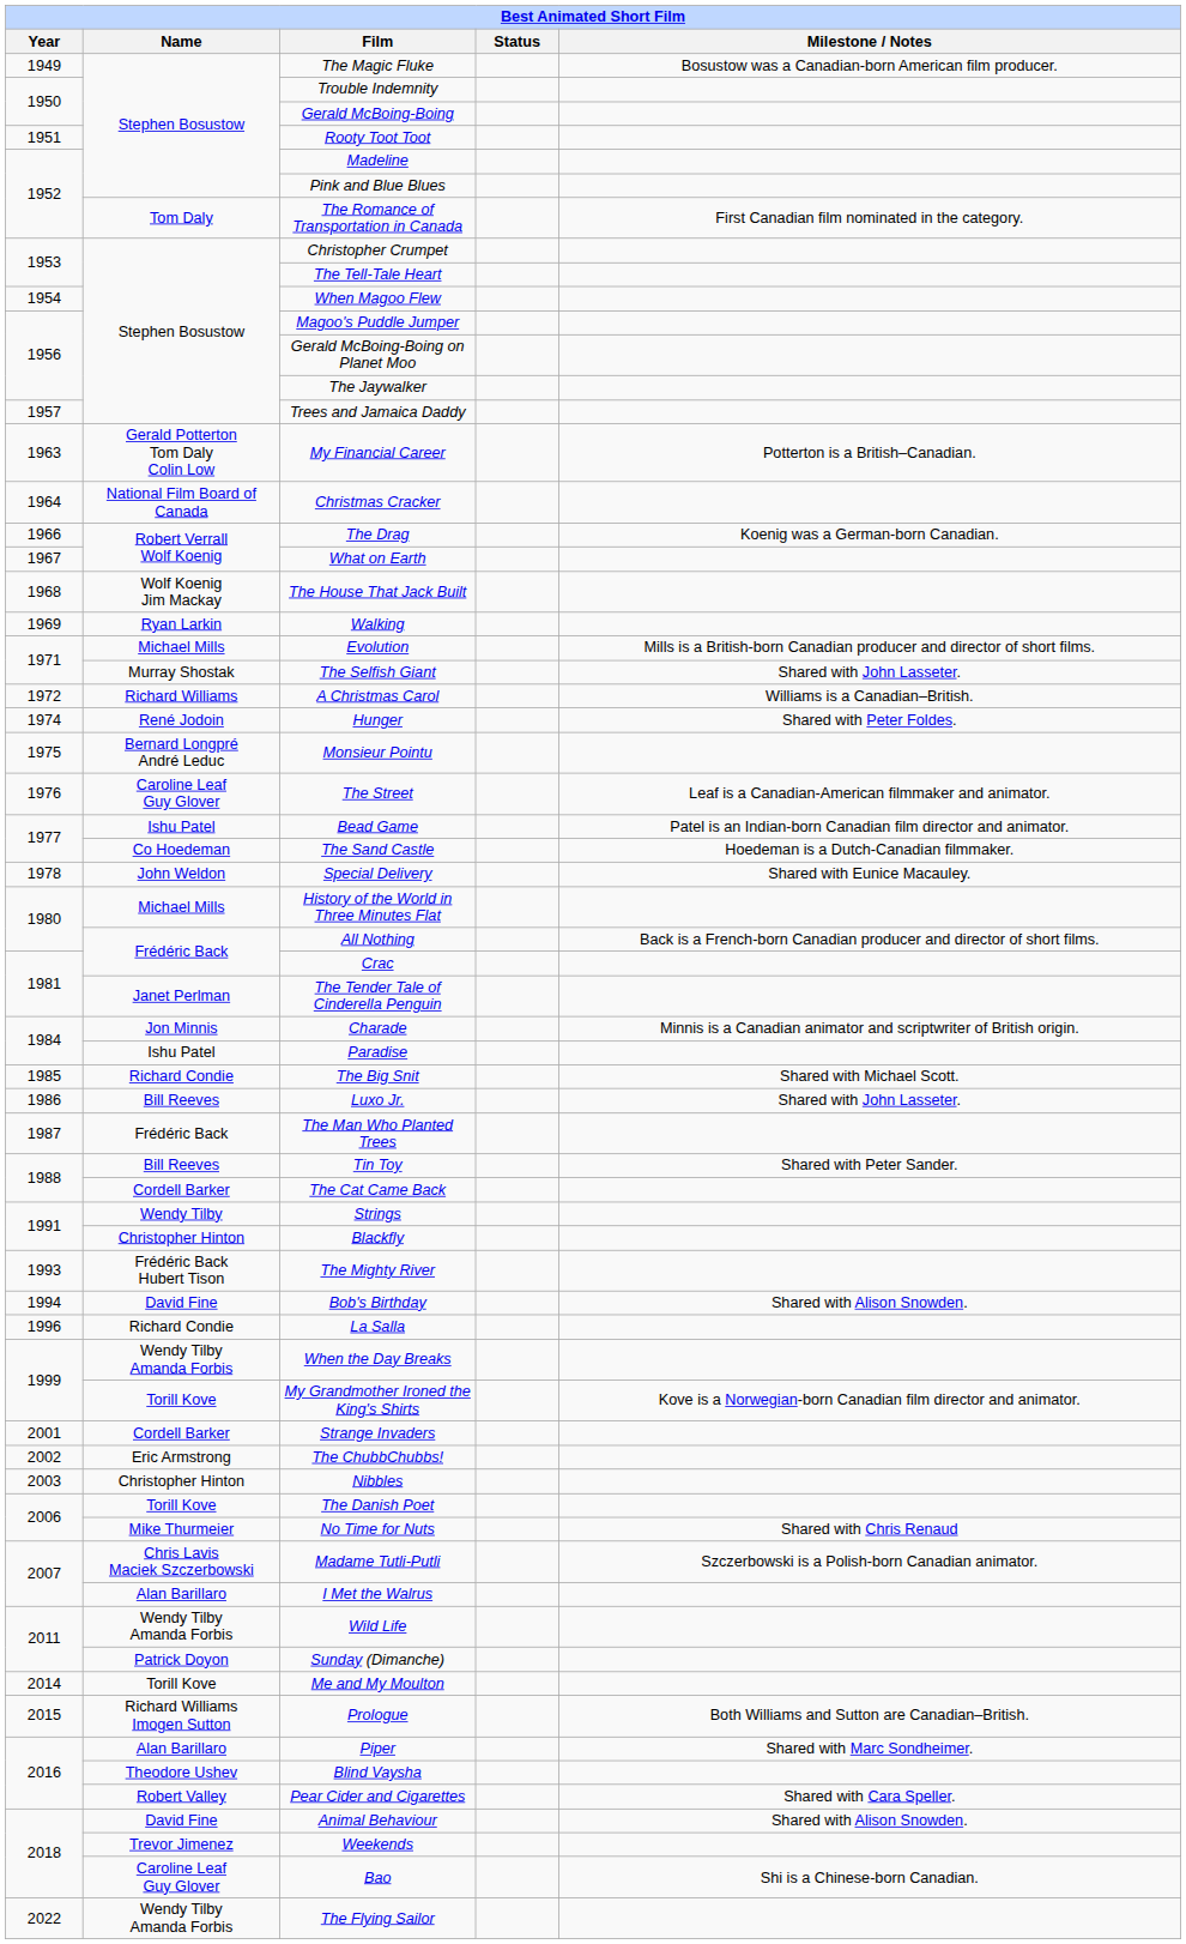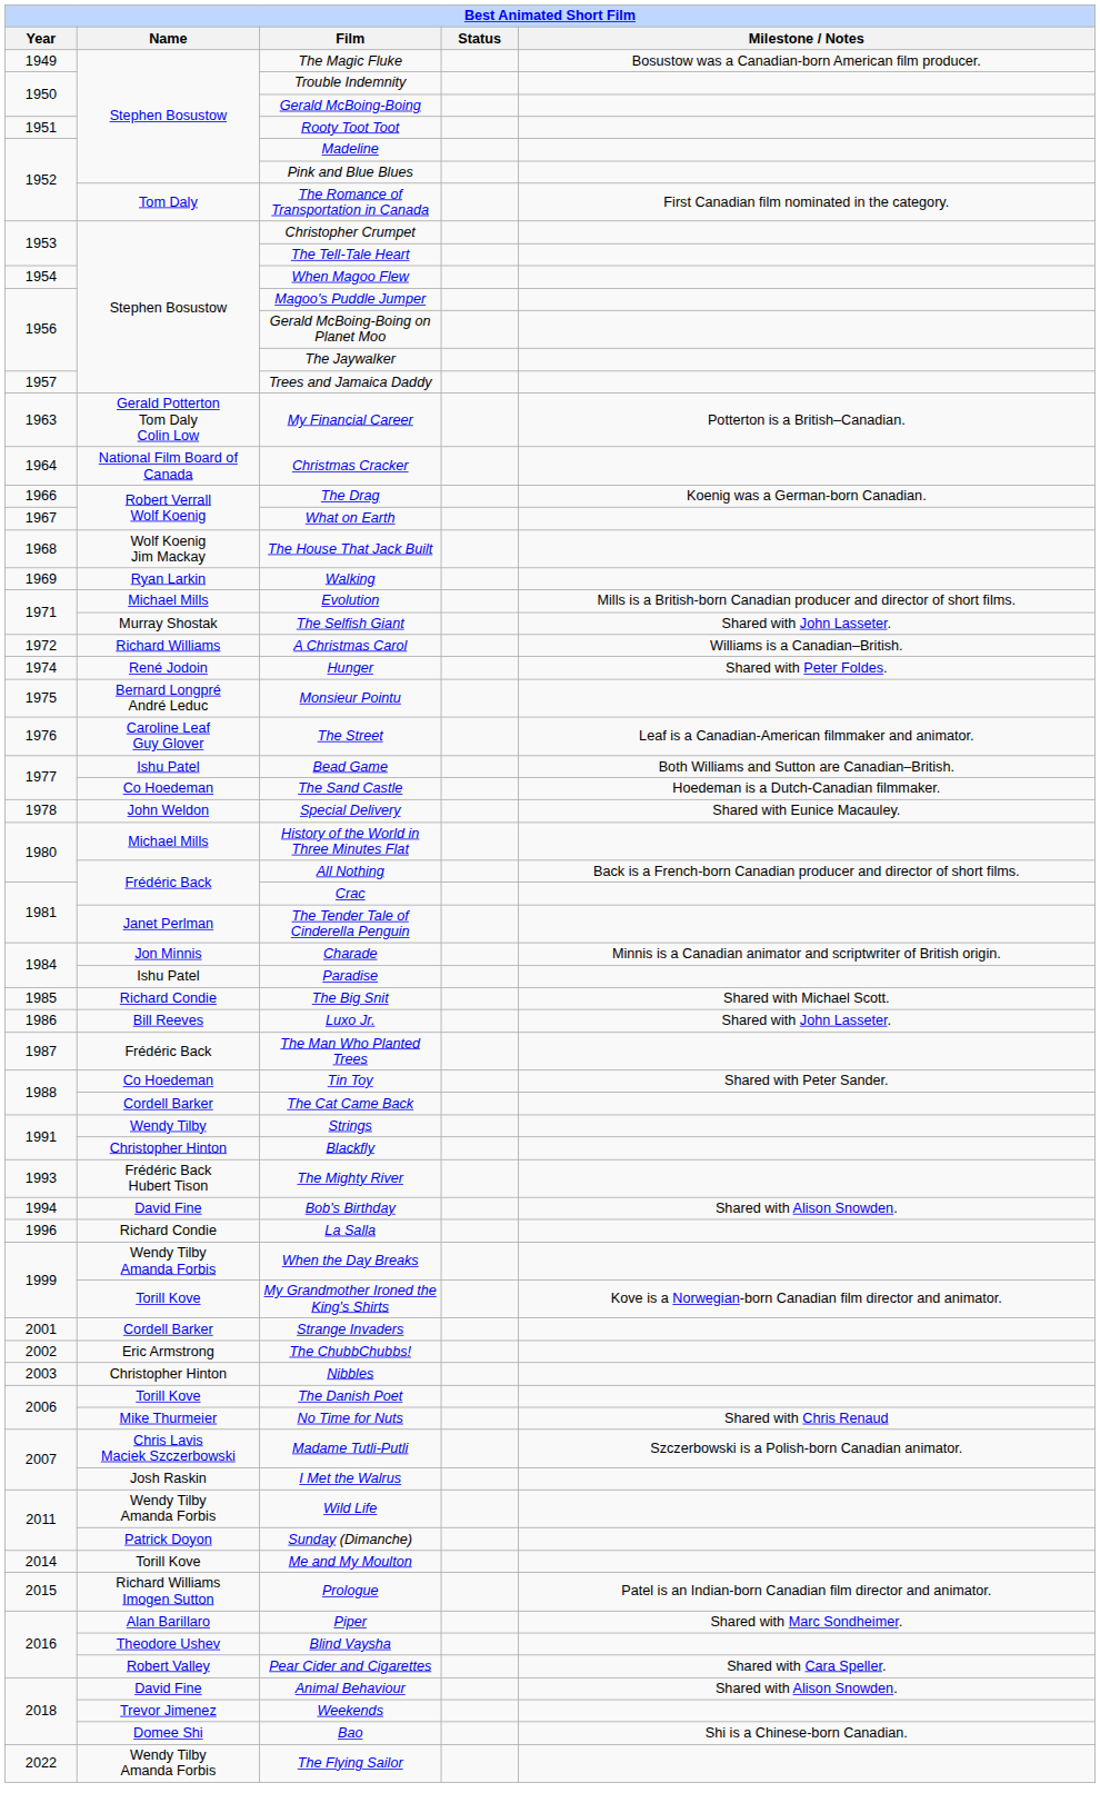Bead Game | Milestone / Notes: Patel is an Indian-born Canadian film director and animator. -> Both Williams and Sutton are Canadian–British.
Tin Toy | Name: Bill Reeves -> Co Hoedeman
I Met the Walrus | Name: Alan Barillaro -> Josh Raskin
Prologue | Milestone / Notes: Both Williams and Sutton are Canadian–British. -> Patel is an Indian-born Canadian film director and animator.
Bao | Name: Caroline Leaf Guy Glover -> Domee Shi
